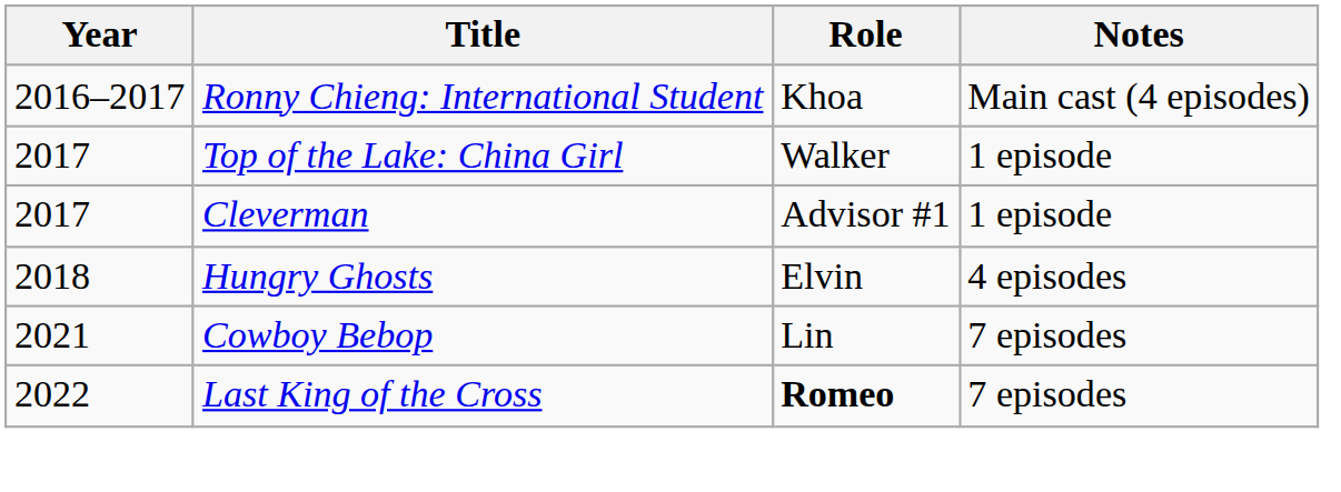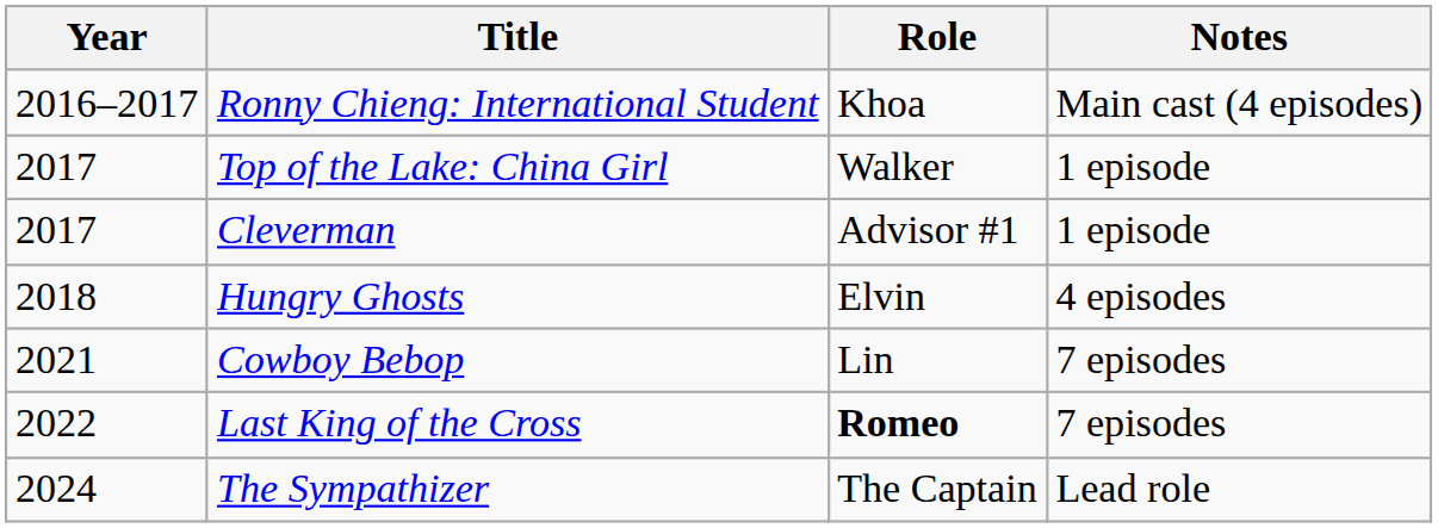+ row: 2024 | The Sympathizer | The Captain | Lead role
